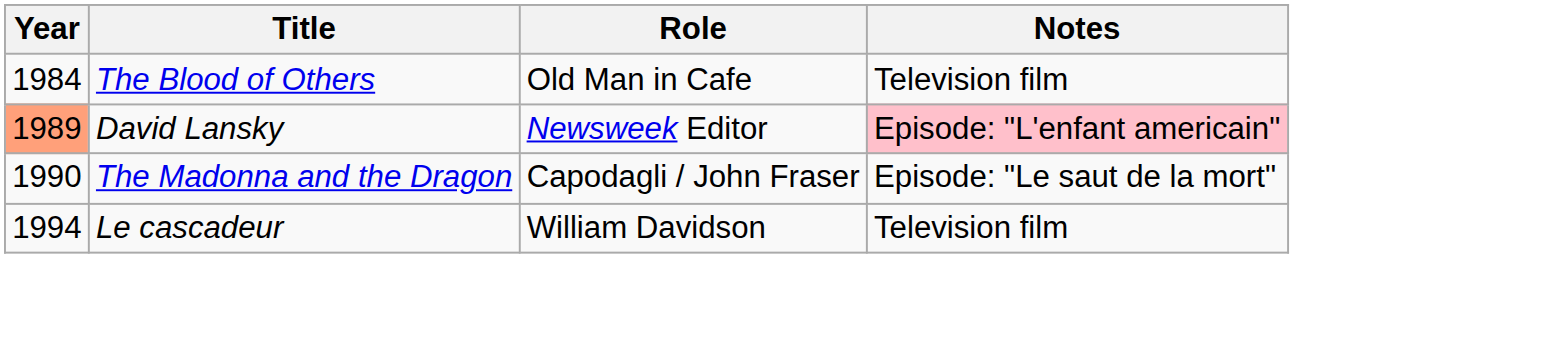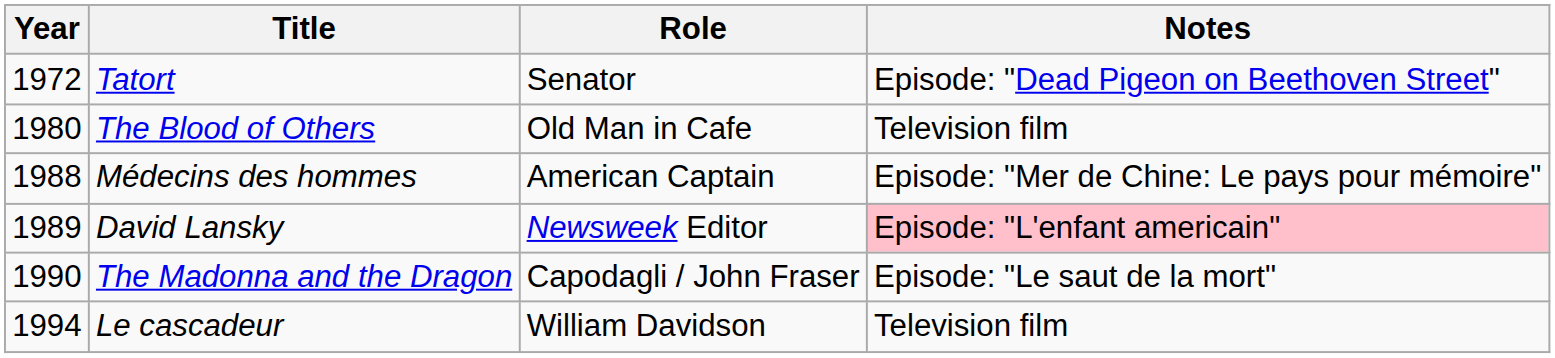+ row: 1972 | Tatort | Senator | Episode: "Dead Pigeon on Beethoven Street"
The Blood of Others | Year: 1984 -> 1980
+ row: 1988 | Médecins des hommes | American Captain | Episode: "Mer de Chine: Le pays pour mémoire"
David Lansky | Year: lightsalmon background -> no background
